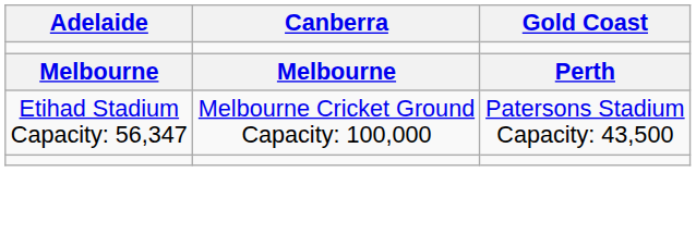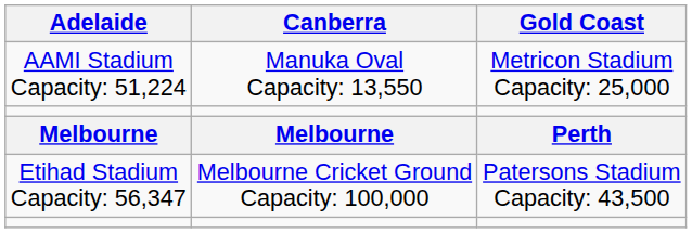+ row: AAMI Stadium Capacity: 51,224 | Manuka Oval Capacity: 13,550 | Metricon Stadium Capacity: 25,000
